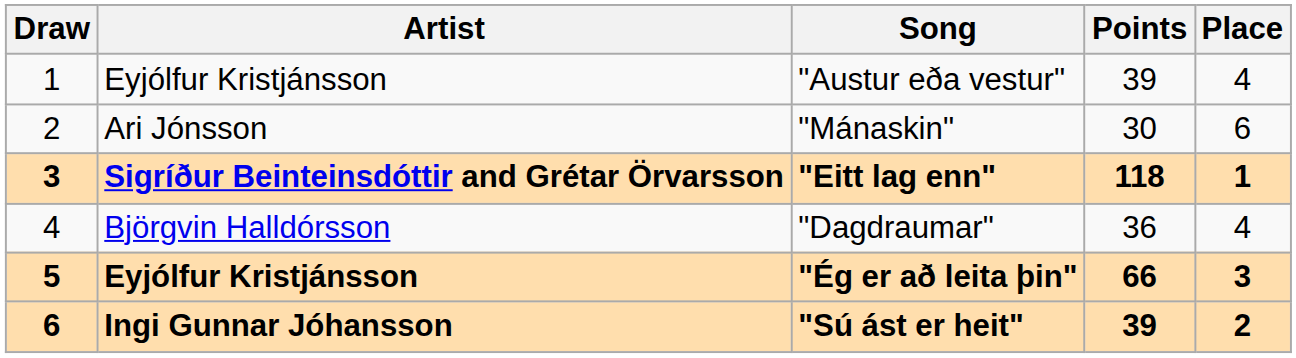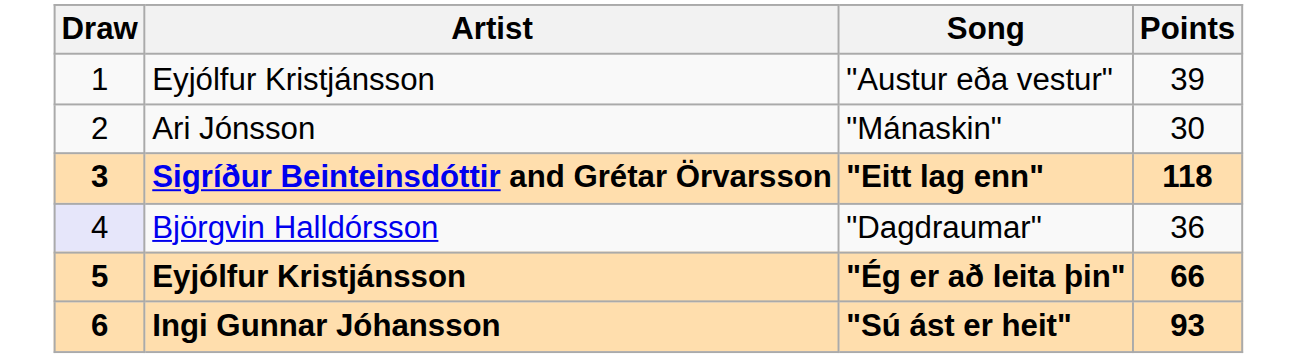- column: Place | 4 | 6 | 1 | 4 | 3 | 2
"Dagdraumar" | Draw: no background -> lavender background
"Sú ást er heit" | Points: 39 -> 93
